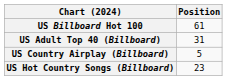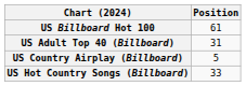US Hot Country Songs (Billboard) | Position: 23 -> 33
